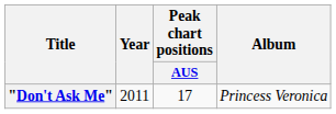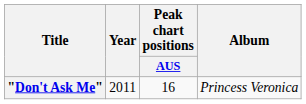"Don't Ask Me" | Peak chart positions / AUS: 17 -> 16
